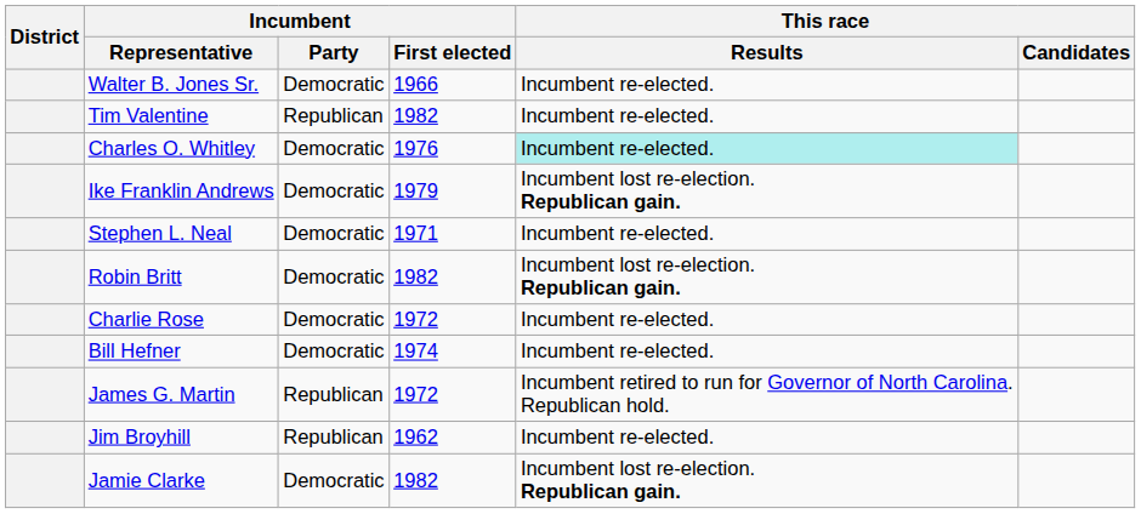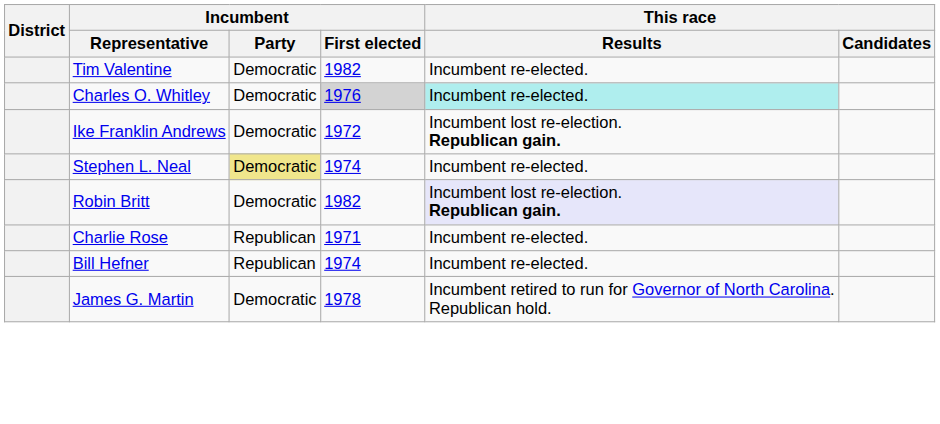- row: Walter B. Jones Sr. | Democratic | 1966 | Incumbent re-elected.
Tim Valentine | Incumbent / Party: Republican -> Democratic
Charles O. Whitley | Incumbent / First elected: no background -> lightgrey background
Ike Franklin Andrews | Incumbent / First elected: 1979 -> 1972
Stephen L. Neal | Incumbent / Party: no background -> khaki background
Stephen L. Neal | Incumbent / First elected: 1971 -> 1974
Robin Britt | This race / Results: no background -> lavender background
Charlie Rose | Incumbent / Party: Democratic -> Republican
Charlie Rose | Incumbent / First elected: 1972 -> 1971
Bill Hefner | Incumbent / Party: Democratic -> Republican
James G. Martin | Incumbent / Party: Republican -> Democratic
James G. Martin | Incumbent / First elected: 1972 -> 1978
- row: Jim Broyhill | Republican | 1962 | Incumbent re-elected.
- row: Jamie Clarke | Democratic | 1982 | Incumbent lost re-election. Republican gain.
